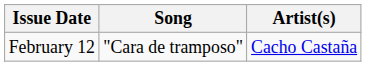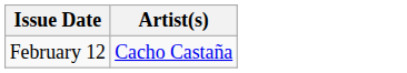- column: Song | "Cara de tramposo"
